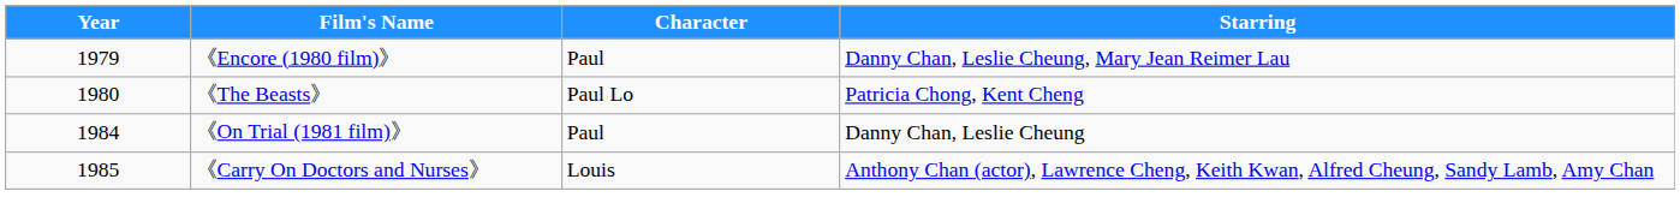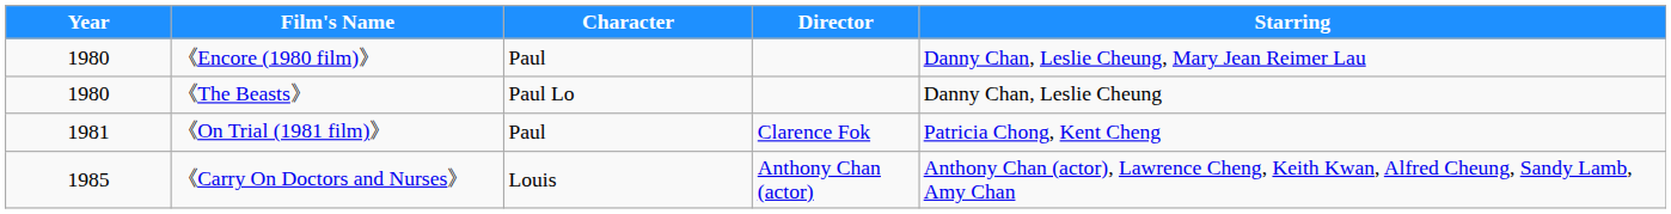+ column: Director | Clarence Fok | Anthony Chan (actor)
《Encore (1980 film)》 | Year: 1979 -> 1980
《The Beasts》 | Starring: Patricia Chong, Kent Cheng -> Danny Chan, Leslie Cheung
《On Trial (1981 film)》 | Year: 1984 -> 1981
《On Trial (1981 film)》 | Starring: Danny Chan, Leslie Cheung -> Patricia Chong, Kent Cheng
